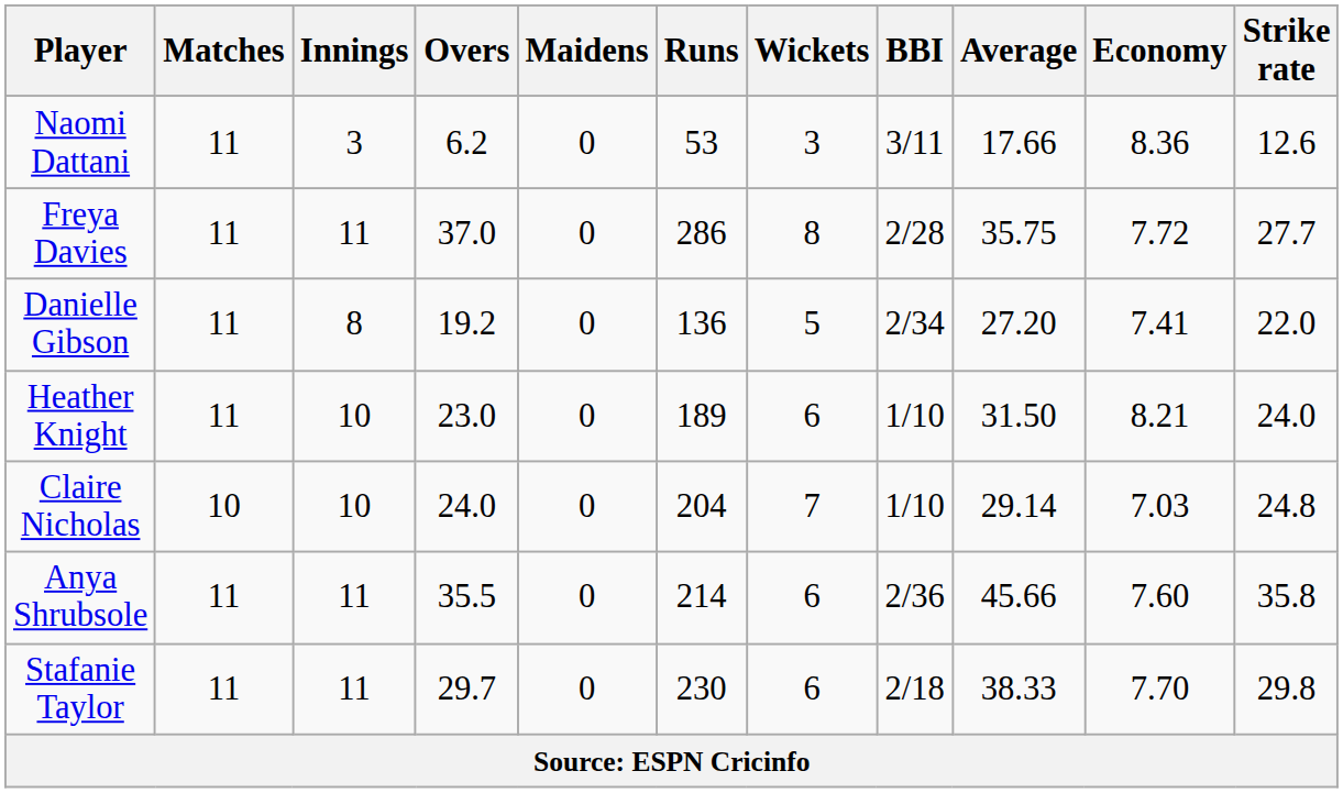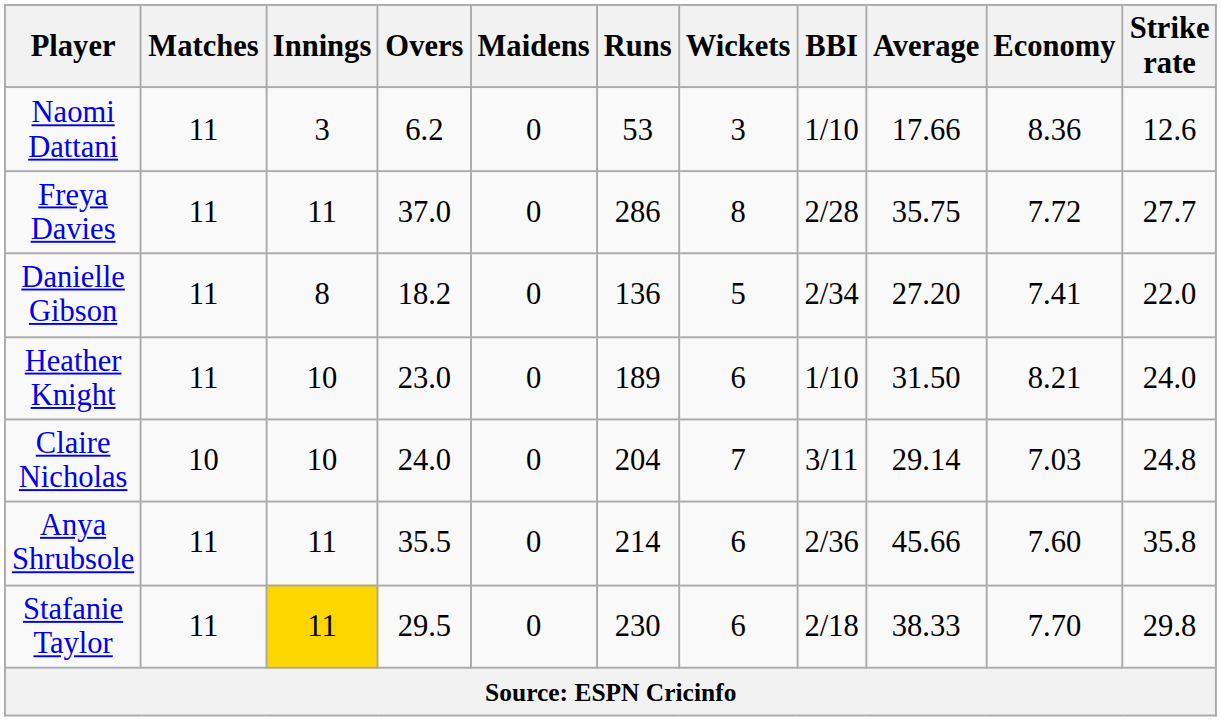Naomi Dattani | BBI: 3/11 -> 1/10
Danielle Gibson | Overs: 19.2 -> 18.2
Claire Nicholas | BBI: 1/10 -> 3/11
Stafanie Taylor | Innings: no background -> gold background
Stafanie Taylor | Overs: 29.7 -> 29.5
